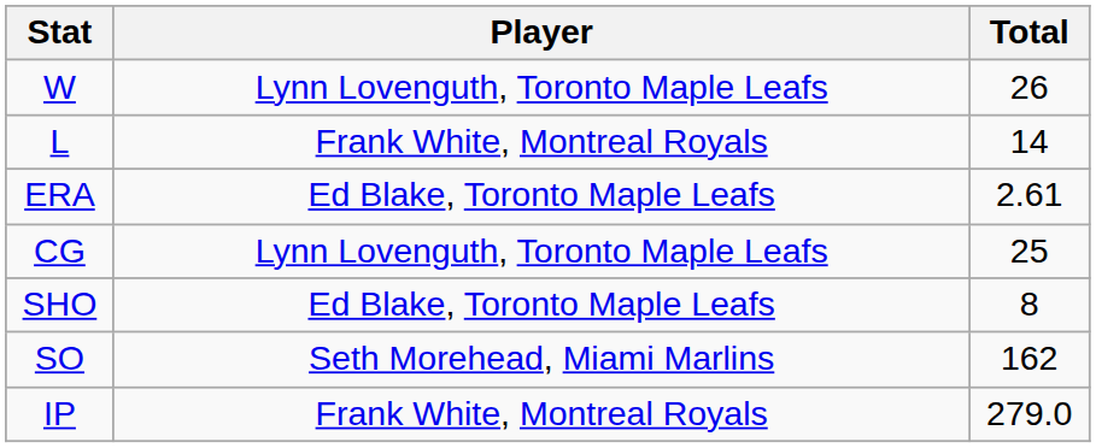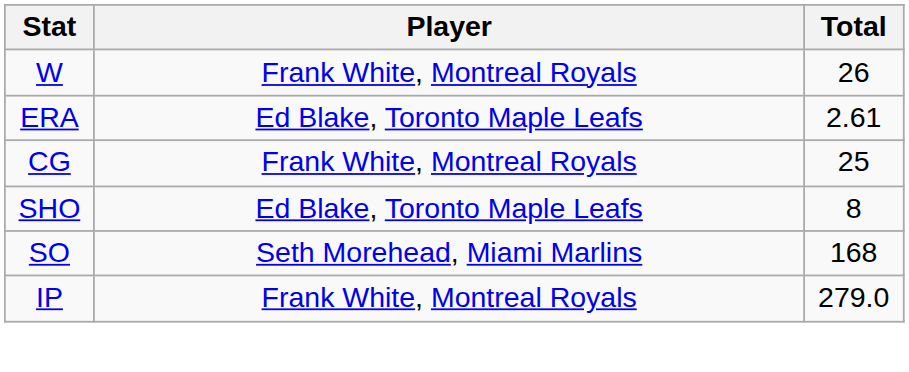W | Player: Lynn Lovenguth, Toronto Maple Leafs -> Frank White, Montreal Royals
- row: L | Frank White, Montreal Royals | 14
CG | Player: Lynn Lovenguth, Toronto Maple Leafs -> Frank White, Montreal Royals
SO | Total: 162 -> 168
